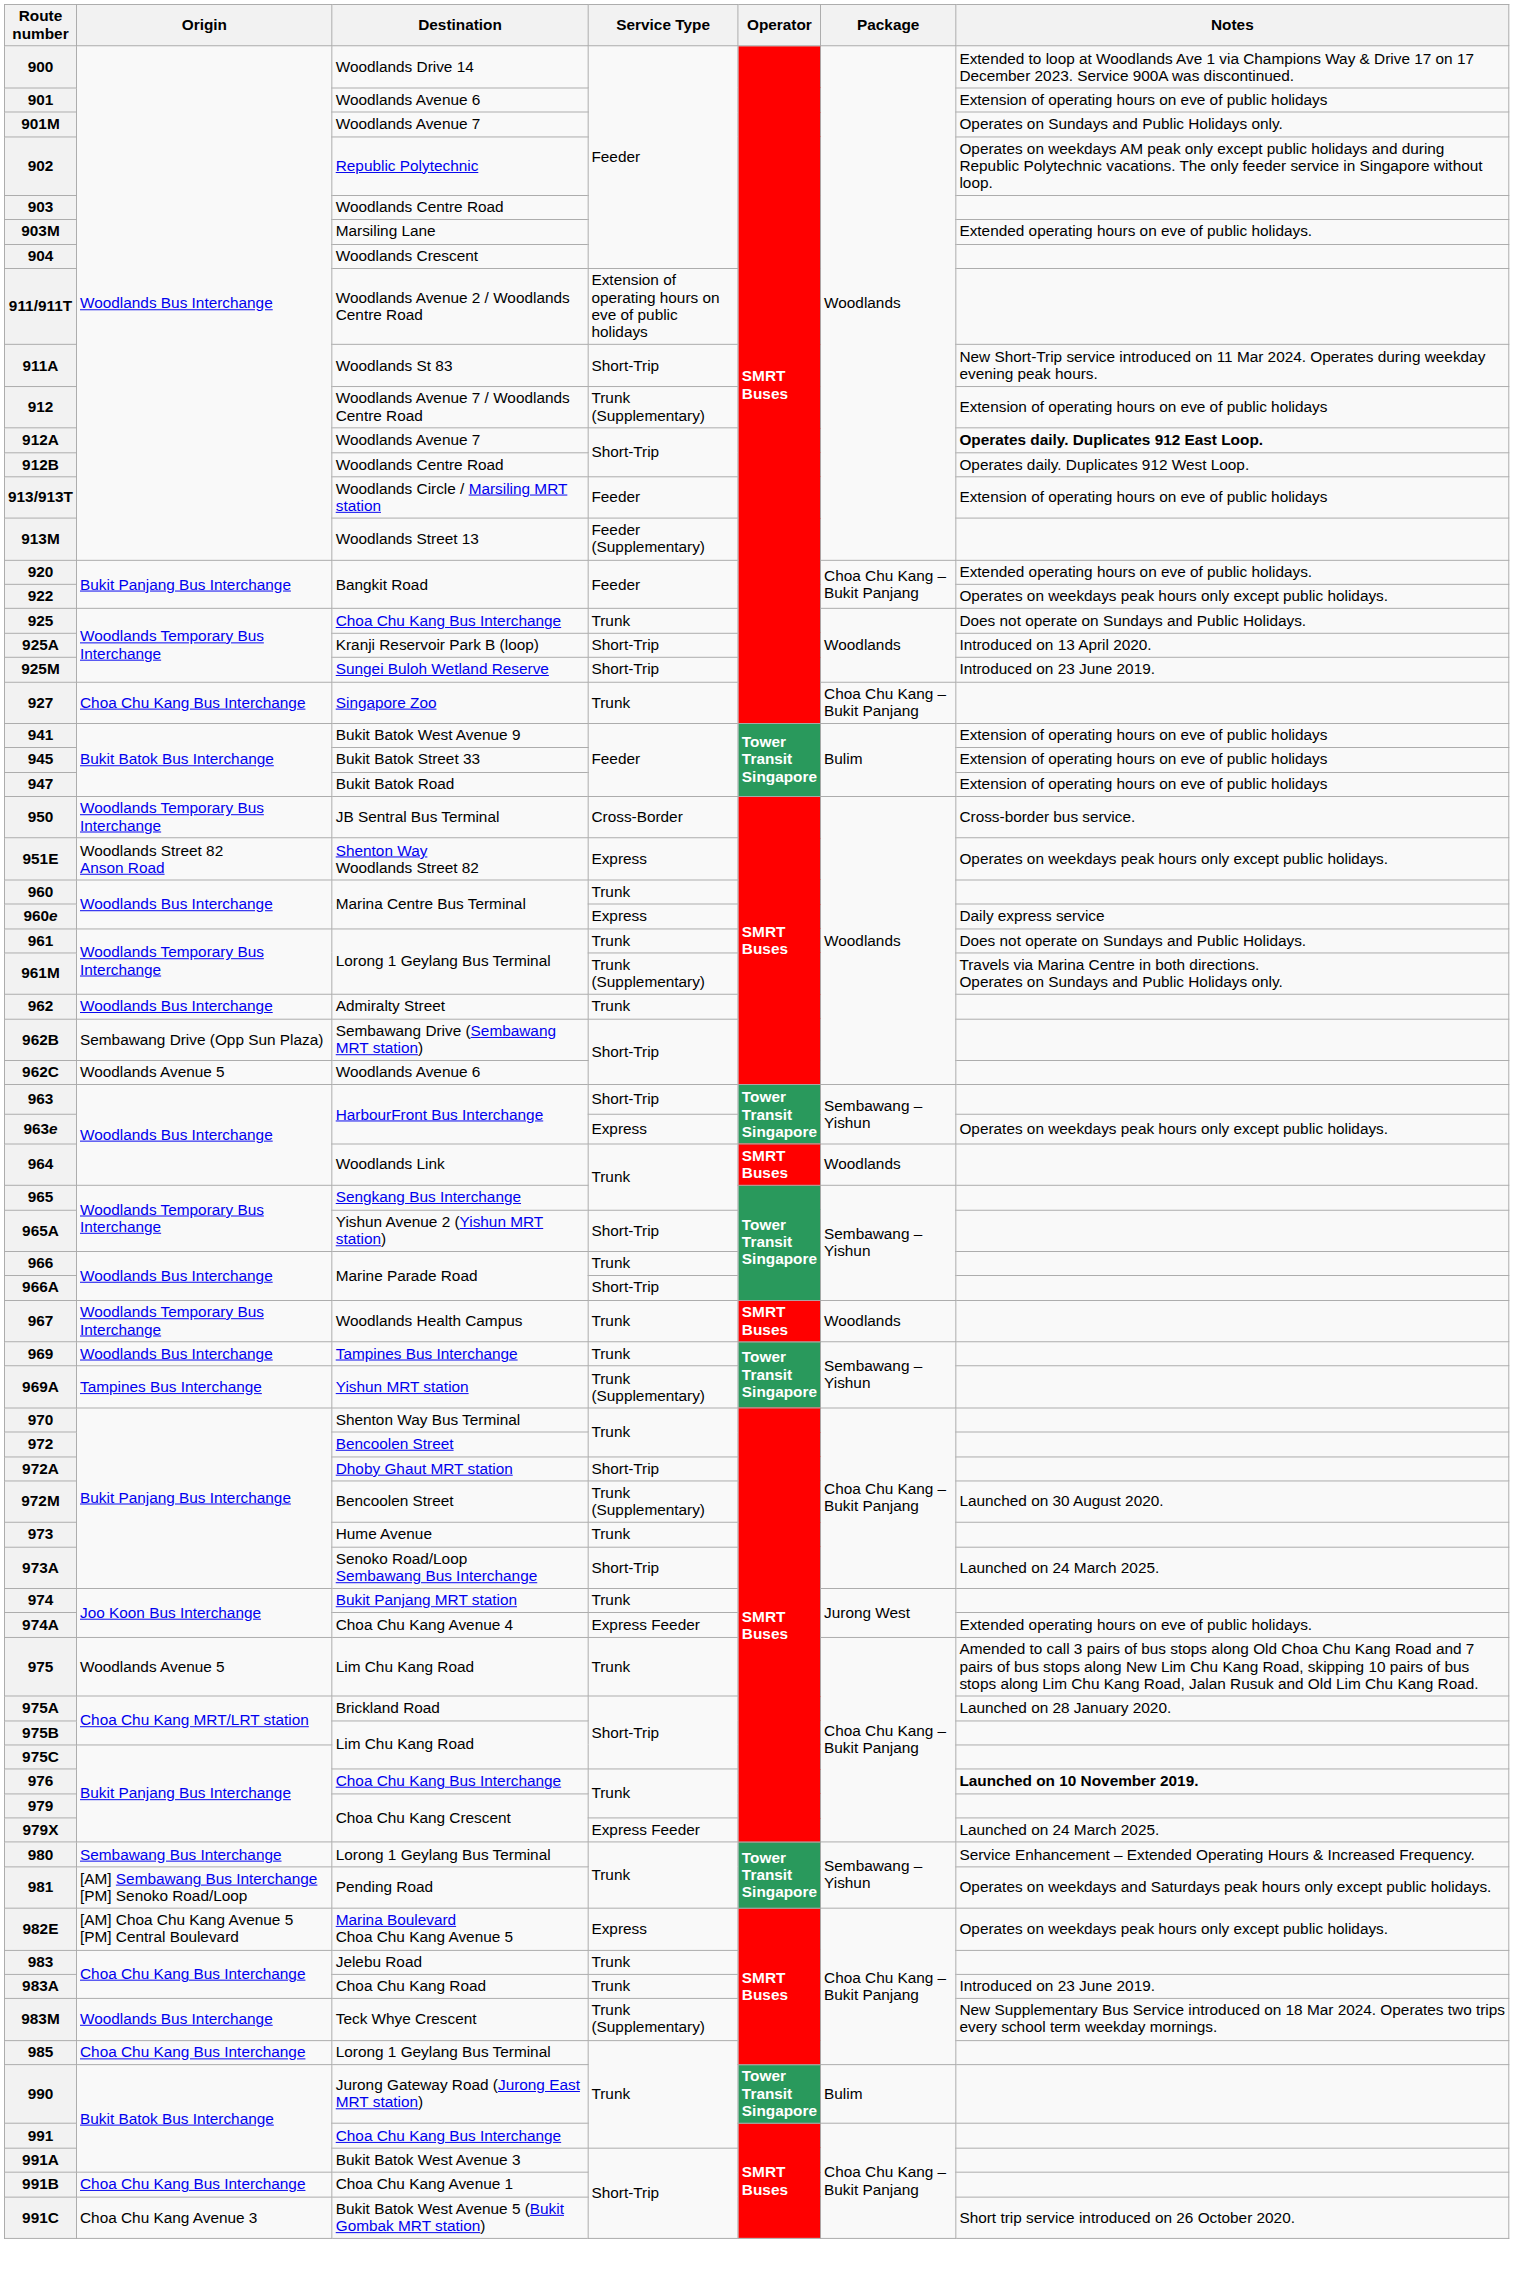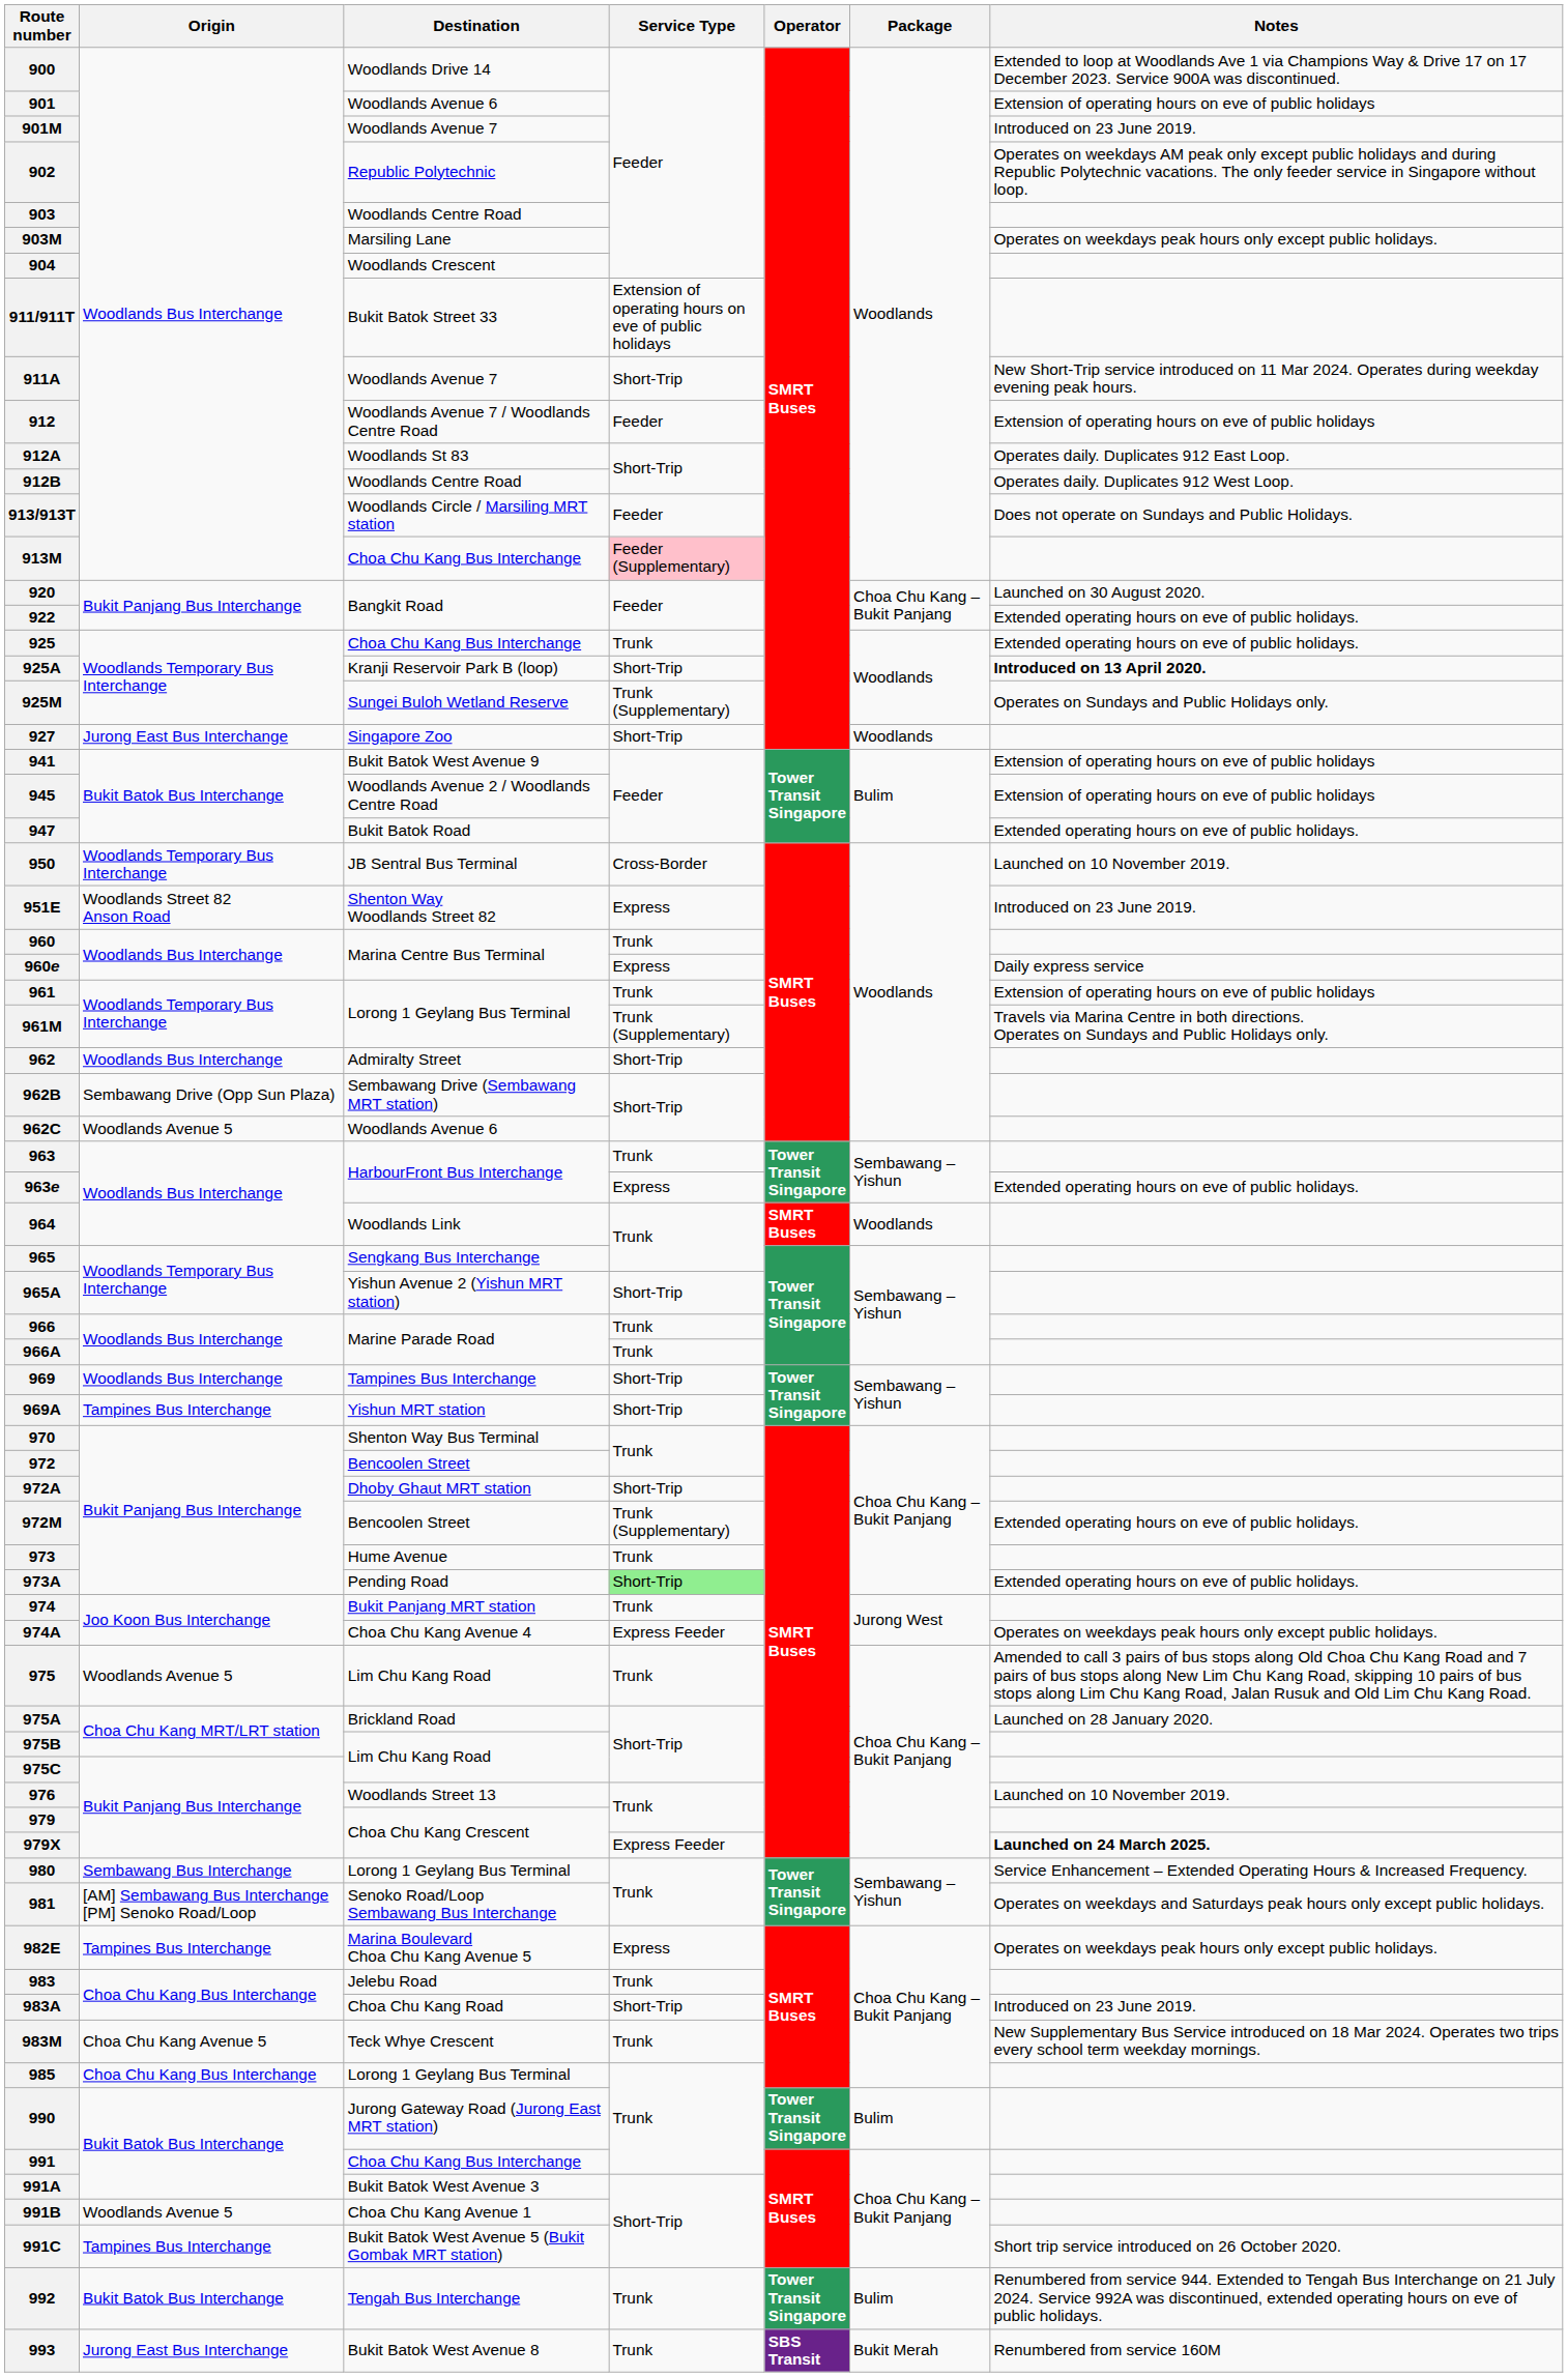901M | Notes: Operates on Sundays and Public Holidays only. -> Introduced on 23 June 2019.
903M | Notes: Extended operating hours on eve of public holidays. -> Operates on weekdays peak hours only except public holidays.
911/911T | Destination: Woodlands Avenue 2 / Woodlands Centre Road -> Bukit Batok Street 33
911A | Destination: Woodlands St 83 -> Woodlands Avenue 7
912 | Service Type: Trunk (Supplementary) -> Feeder
912A | Destination: Woodlands Avenue 7 -> Woodlands St 83
912A | Notes: bold -> normal
913/913T | Notes: Extension of operating hours on eve of public holidays -> Does not operate on Sundays and Public Holidays.
913M | Destination: Woodlands Street 13 -> Choa Chu Kang Bus Interchange
913M | Service Type: no background -> pink background
920 | Notes: Extended operating hours on eve of public holidays. -> Launched on 30 August 2020.
922 | Notes: Operates on weekdays peak hours only except public holidays. -> Extended operating hours on eve of public holidays.
925 | Notes: Does not operate on Sundays and Public Holidays. -> Extended operating hours on eve of public holidays.
925A | Notes: normal -> bold
925M | Service Type: Short-Trip -> Trunk (Supplementary)
925M | Notes: Introduced on 23 June 2019. -> Operates on Sundays and Public Holidays only.
927 | Origin: Choa Chu Kang Bus Interchange -> Jurong East Bus Interchange
927 | Service Type: Trunk -> Short-Trip
927 | Package: Choa Chu Kang – Bukit Panjang -> Woodlands
945 | Destination: Bukit Batok Street 33 -> Woodlands Avenue 2 / Woodlands Centre Road
947 | Notes: Extension of operating hours on eve of public holidays -> Extended operating hours on eve of public holidays.
950 | Notes: Cross-border bus service. -> Launched on 10 November 2019.
951E | Notes: Operates on weekdays peak hours only except public holidays. -> Introduced on 23 June 2019.
961 | Notes: Does not operate on Sundays and Public Holidays. -> Extension of operating hours on eve of public holidays
962 | Service Type: Trunk -> Short-Trip
963 | Service Type: Short-Trip -> Trunk
963e | Notes: Operates on weekdays peak hours only except public holidays. -> Extended operating hours on eve of public holidays.
966A | Service Type: Short-Trip -> Trunk
- row: 967 | Woodlands Temporary Bus Interchange | Woodlands Health Campus | Trunk | SMRT Buses | Woodlands
969 | Service Type: Trunk -> Short-Trip
969A | Service Type: Trunk (Supplementary) -> Short-Trip
972M | Notes: Launched on 30 August 2020. -> Extended operating hours on eve of public holidays.
973A | Destination: Senoko Road/Loop Sembawang Bus Interchange -> Pending Road
973A | Service Type: no background -> lightgreen background
973A | Notes: Launched on 24 March 2025. -> Extended operating hours on eve of public holidays.
974A | Notes: Extended operating hours on eve of public holidays. -> Operates on weekdays peak hours only except public holidays.
976 | Destination: Choa Chu Kang Bus Interchange -> Woodlands Street 13
976 | Notes: bold -> normal
979X | Notes: normal -> bold
981 | Destination: Pending Road -> Senoko Road/Loop Sembawang Bus Interchange
982E | Origin: [AM] Choa Chu Kang Avenue 5 [PM] Central Boulevard -> Tampines Bus Interchange
983A | Service Type: Trunk -> Short-Trip
983M | Origin: Woodlands Bus Interchange -> Choa Chu Kang Avenue 5
983M | Service Type: Trunk (Supplementary) -> Trunk
991B | Origin: Choa Chu Kang Bus Interchange -> Woodlands Avenue 5
991C | Origin: Choa Chu Kang Avenue 3 -> Tampines Bus Interchange
+ row: 992 | Bukit Batok Bus Interchange | Tengah Bus Interchange | Trunk | Tower Transit Singapore | Bulim | Renumbered from service 944. Extended to Tengah Bus Interchange on 21 July 2024. Service 992A was discontinued, extended operating hours on eve of public holidays.
+ row: 993 | Jurong East Bus Interchange | Bukit Batok West Avenue 8 | Trunk | SBS Transit | Bukit Merah | Renumbered from service 160M
